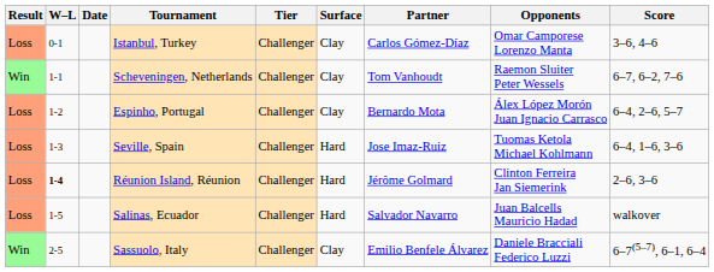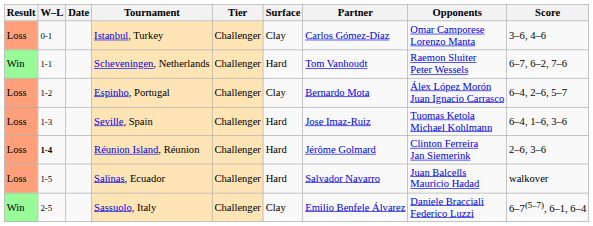Scheveningen, Netherlands | Surface: Clay -> Hard
